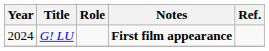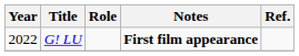G! LU | Year: 2024 -> 2022
